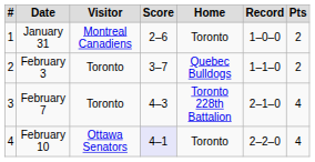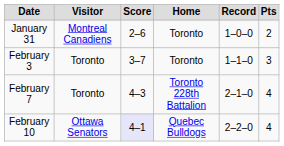- column: # | 1 | 2 | 3 | 4
February 3 | Home: Quebec Bulldogs -> Toronto
February 3 | Pts: 2 -> 3
February 10 | Home: Toronto -> Quebec Bulldogs
